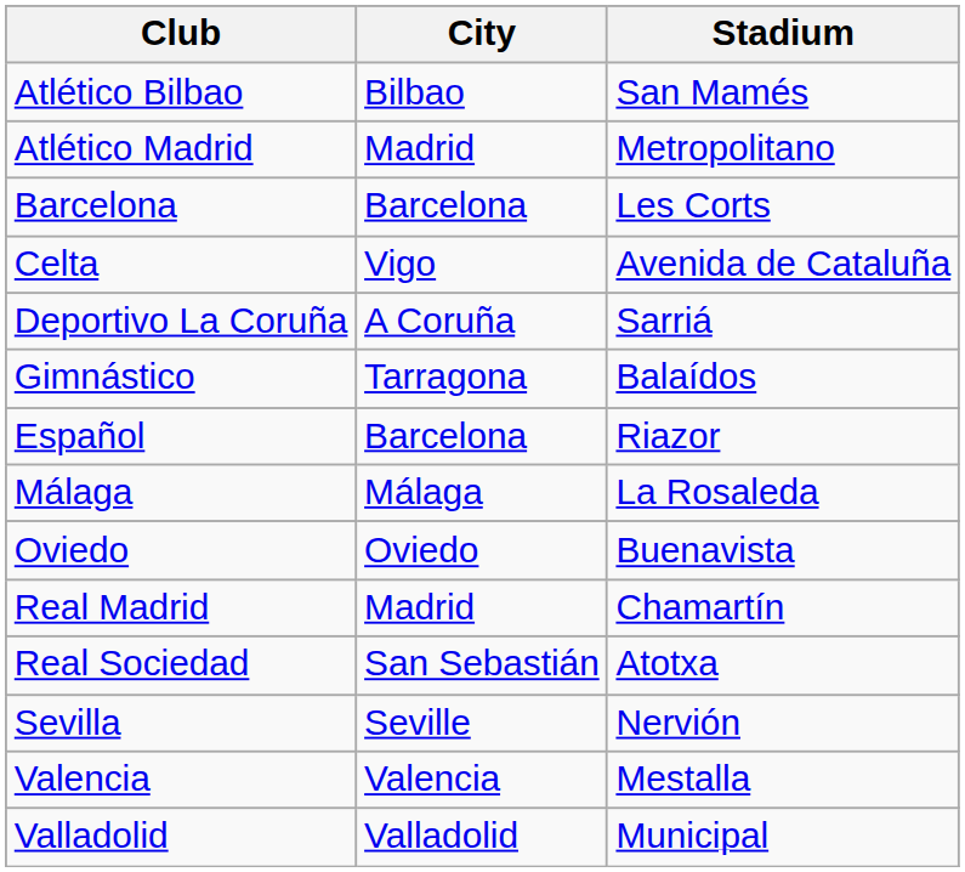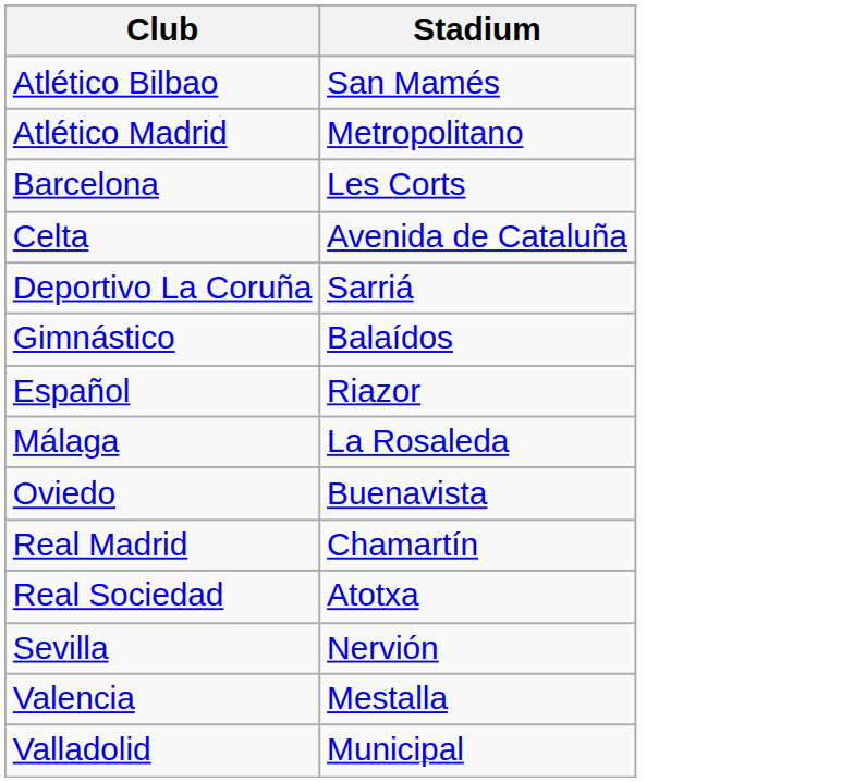- column: City | Bilbao | Madrid | Barcelona | Vigo | A Coruña | Tarragona | Barcelona | Málaga | Oviedo | Madrid | San Sebastián | Seville | Valencia | Valladolid
